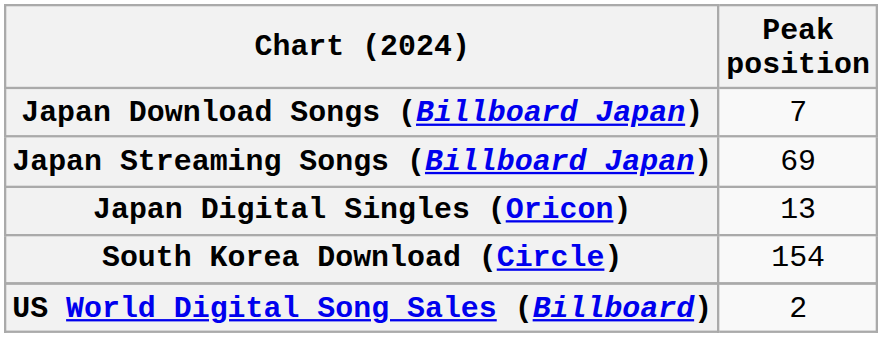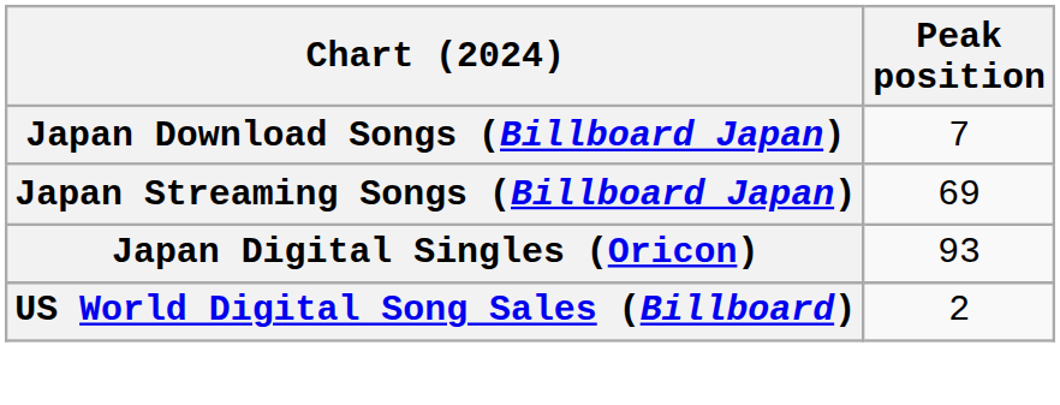Japan Digital Singles (Oricon) | Peak position: 13 -> 93
- row: South Korea Download (Circle) | 154
